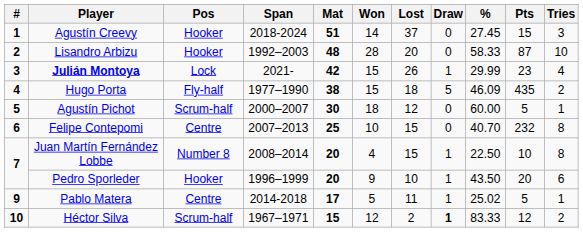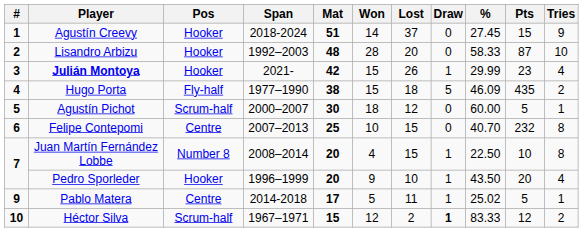Agustín Creevy | Tries: 3 -> 9
Julián Montoya | Pos: Lock -> Hooker
Pedro Sporleder | Tries: 6 -> 4
